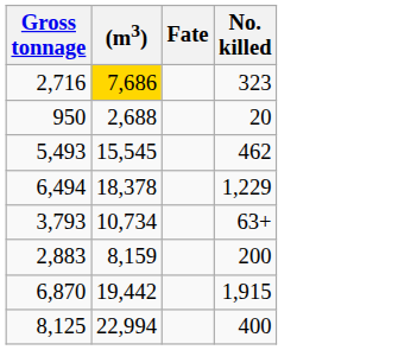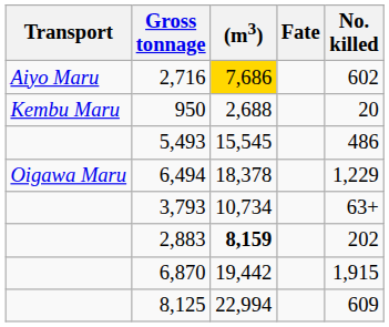+ column: Transport | Aiyo Maru | Kembu Maru | Oigawa Maru
2,716 | No. killed: 323 -> 602
5,493 | No. killed: 462 -> 486
2,883 | (m3): normal -> bold
2,883 | No. killed: 200 -> 202
8,125 | No. killed: 400 -> 609
